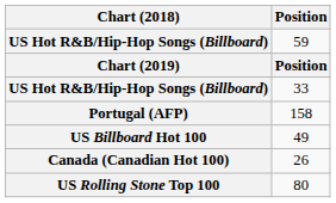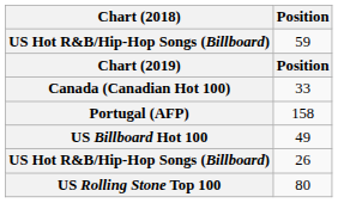33 | Chart (2018): US Hot R&B/Hip-Hop Songs (Billboard) -> Canada (Canadian Hot 100)
26 | Chart (2018): Canada (Canadian Hot 100) -> US Hot R&B/Hip-Hop Songs (Billboard)
